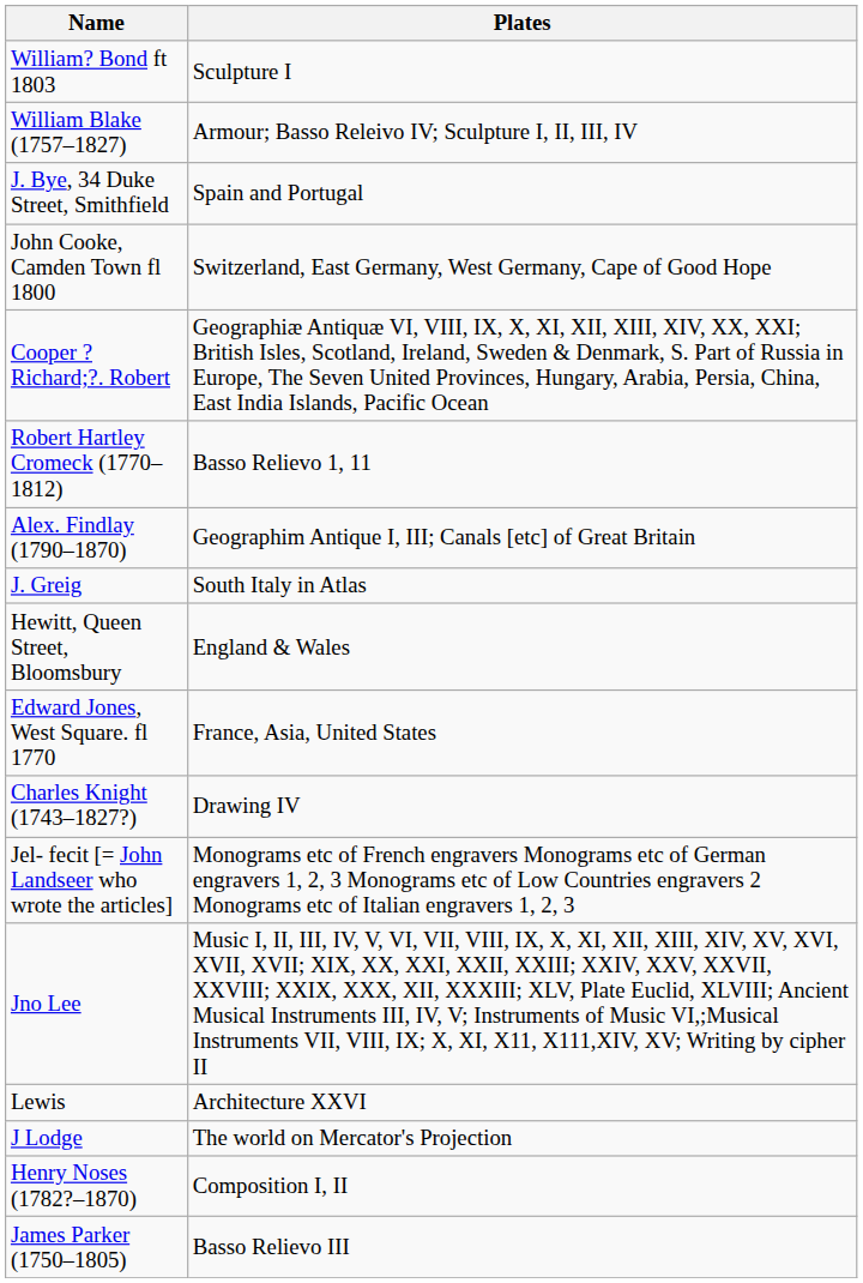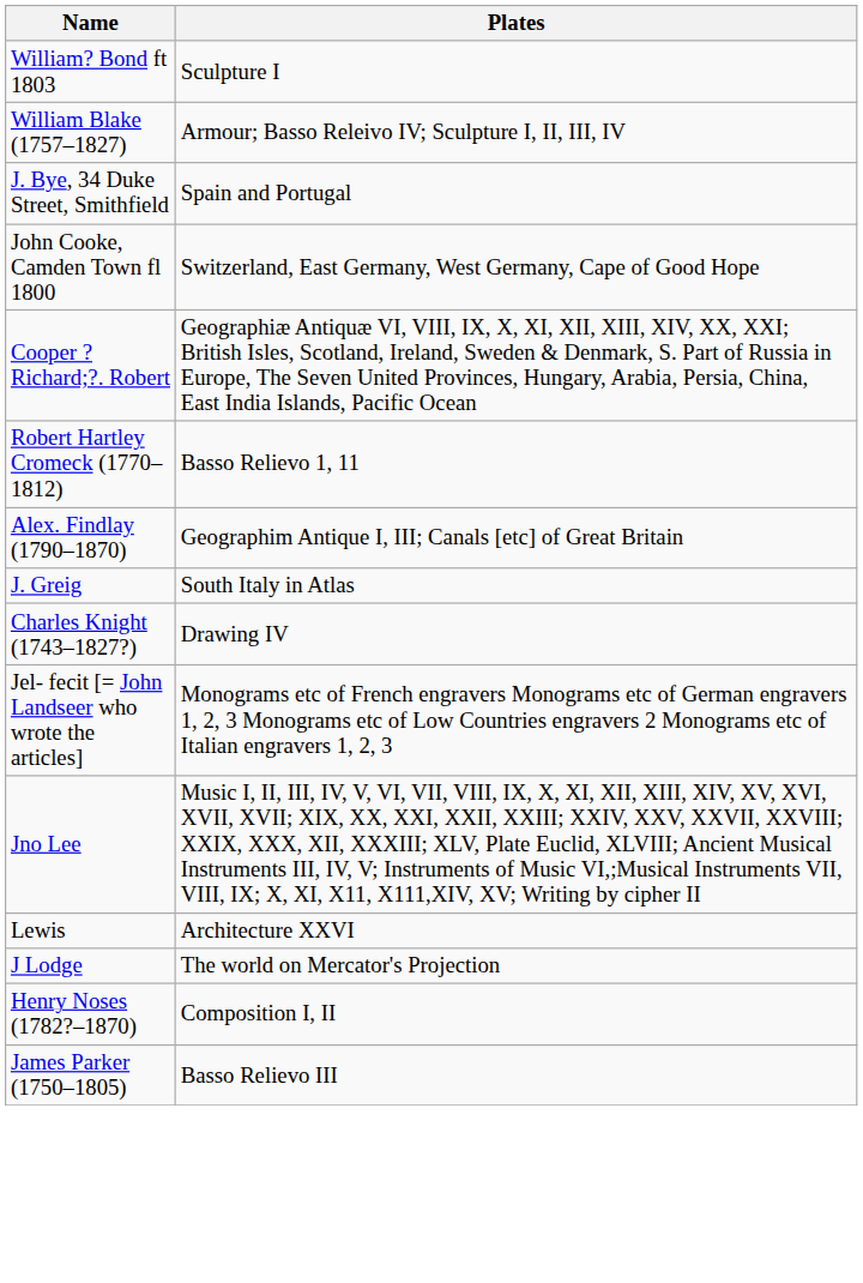- row: Hewitt, Queen Street, Bloomsbury | England & Wales
- row: Edward Jones, West Square. fl 1770 | France, Asia, United States
